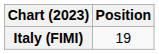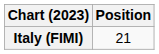Italy (FIMI) | Position: 19 -> 21
